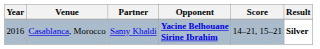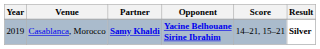Casablanca, Morocco | Year: 2016 -> 2019
Casablanca, Morocco | Partner: normal -> bold
